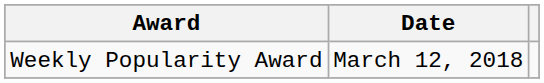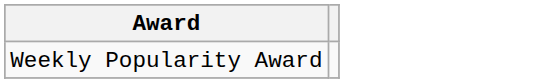- column: Date | March 12, 2018
